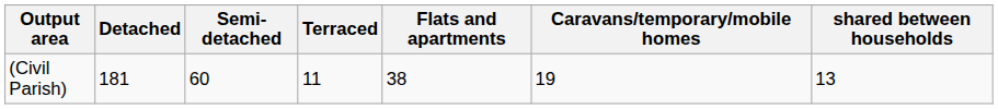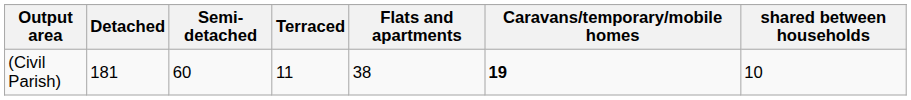(Civil Parish) | Caravans/temporary/mobile homes: normal -> bold
(Civil Parish) | shared between households: 13 -> 10
